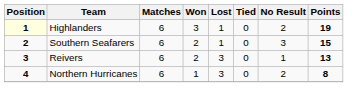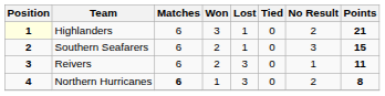Highlanders | Points: 19 -> 21
Reivers | Points: 13 -> 11
Northern Hurricanes | Matches: normal -> bold
